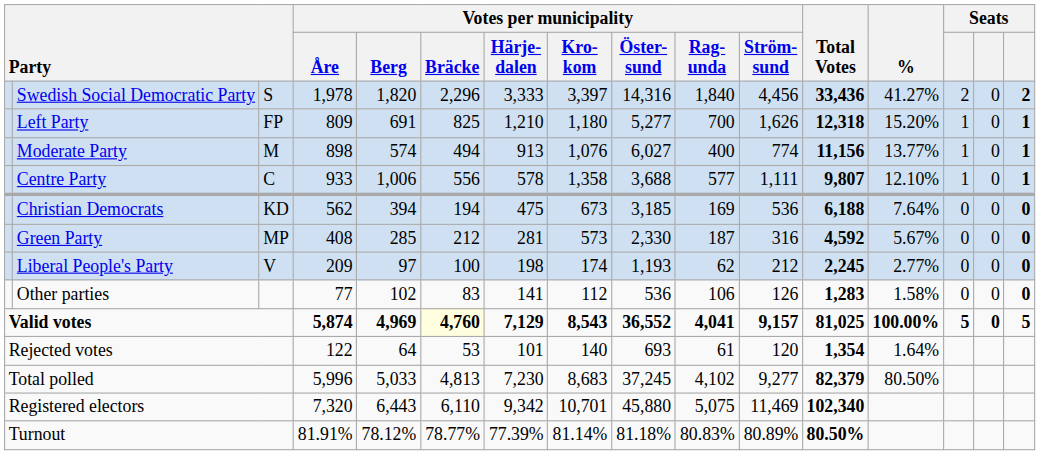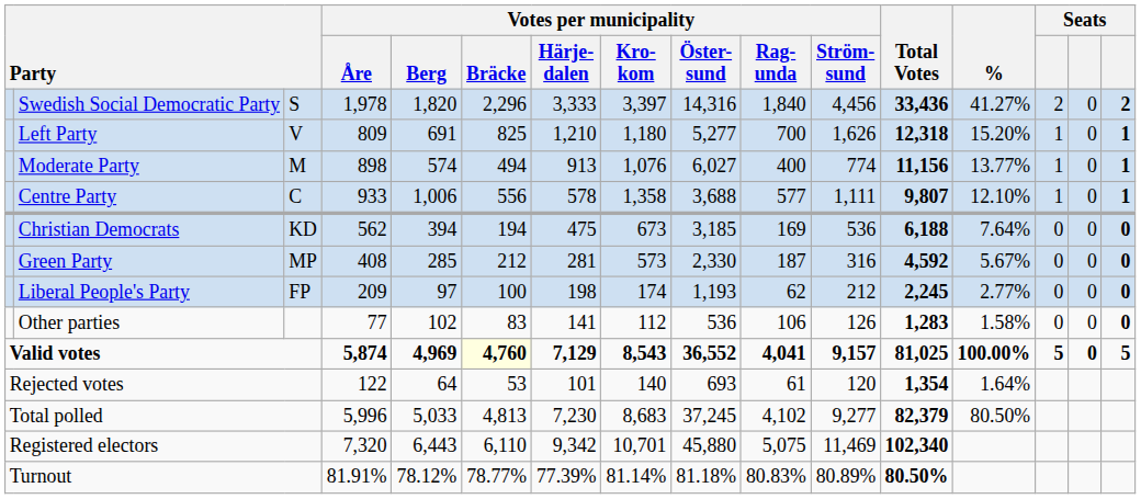Left Party | column 3: FP -> V
Liberal People's Party | column 3: V -> FP
